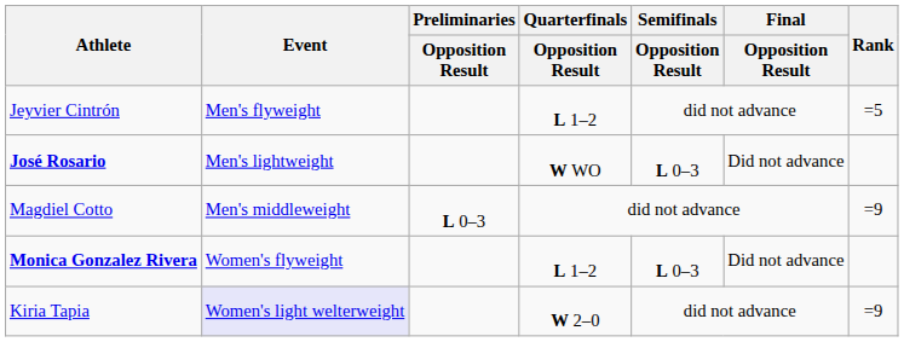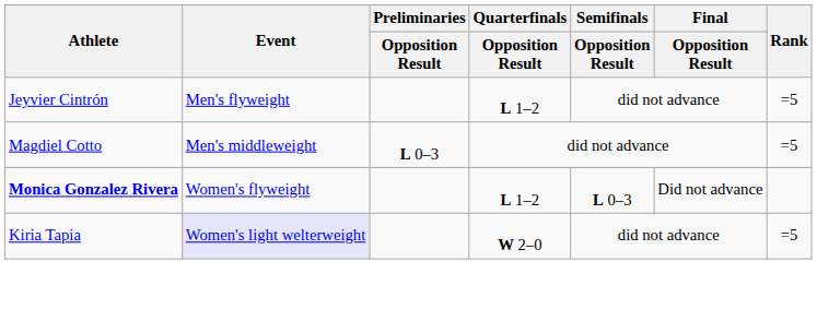- row: José Rosario | Men's lightweight | W WO | L 0–3 | Did not advance
Magdiel Cotto | Rank: =9 -> =5
Kiria Tapia | Rank: =9 -> =5
